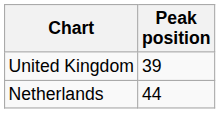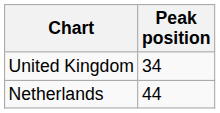United Kingdom | Peak position: 39 -> 34
